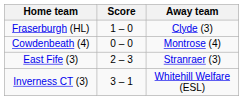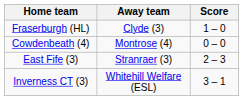columns swapped: Score <-> Away team
